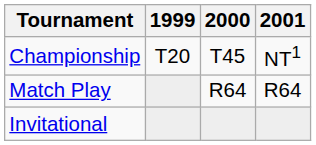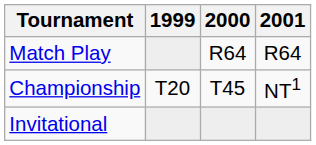rows swapped: Match Play <-> Championship
